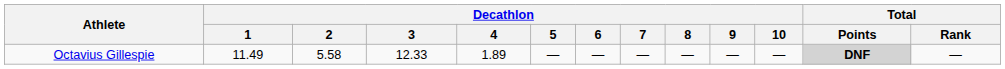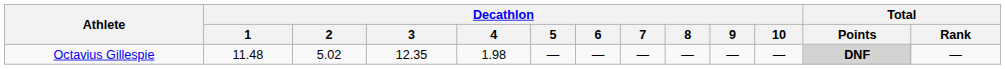Octavius Gillespie | Decathlon / 1: 11.49 -> 11.48
Octavius Gillespie | Decathlon / 2: 5.58 -> 5.02
Octavius Gillespie | Decathlon / 3: 12.33 -> 12.35
Octavius Gillespie | Decathlon / 4: 1.89 -> 1.98
